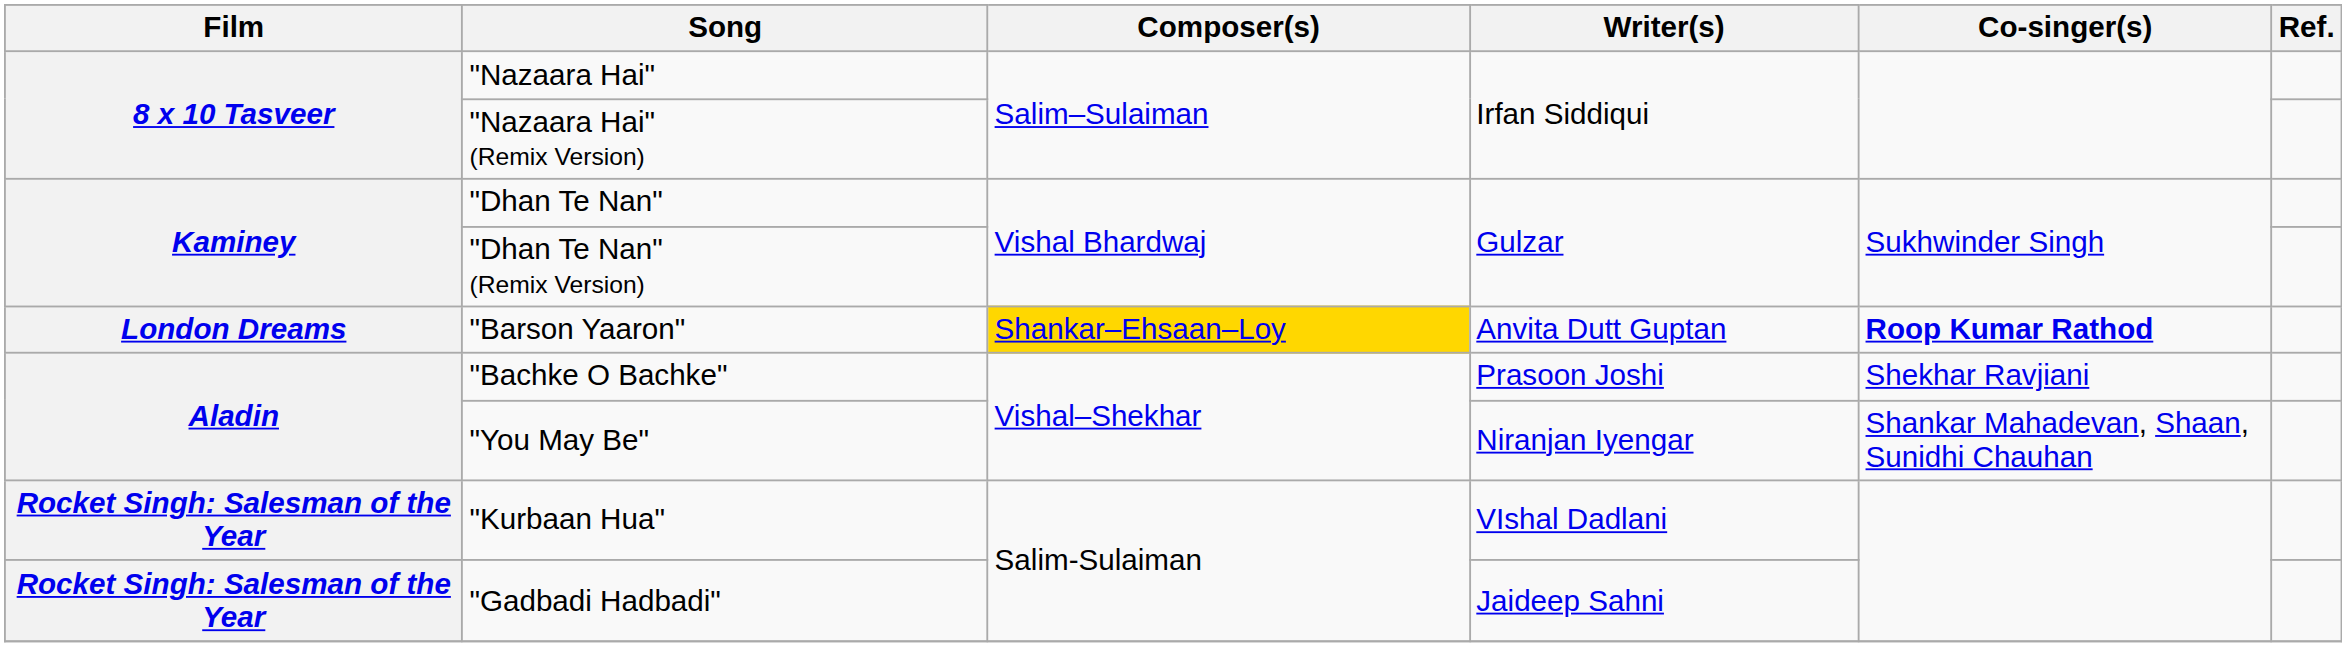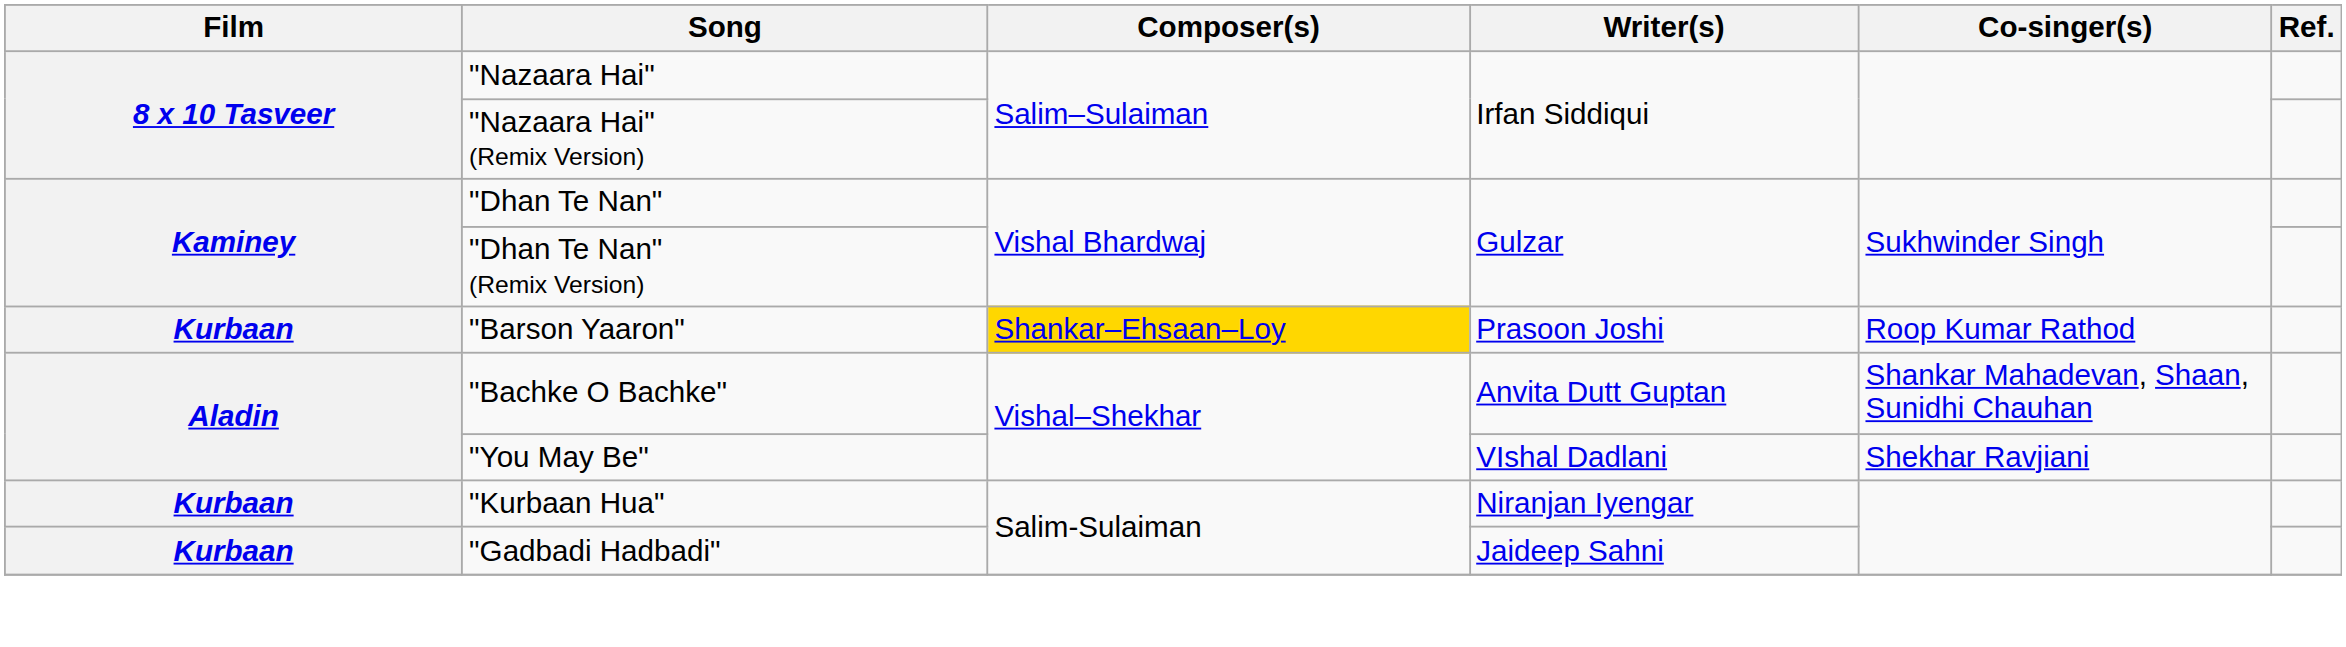"Barson Yaaron" | Film: London Dreams -> Kurbaan
"Barson Yaaron" | Writer(s): Anvita Dutt Guptan -> Prasoon Joshi
"Barson Yaaron" | Co-singer(s): bold -> normal
"Bachke O Bachke" | Writer(s): Prasoon Joshi -> Anvita Dutt Guptan
"Bachke O Bachke" | Co-singer(s): Shekhar Ravjiani -> Shankar Mahadevan, Shaan, Sunidhi Chauhan
"You May Be" | Writer(s): Niranjan Iyengar -> VIshal Dadlani
"You May Be" | Co-singer(s): Shankar Mahadevan, Shaan, Sunidhi Chauhan -> Shekhar Ravjiani
"Kurbaan Hua" | Film: Rocket Singh: Salesman of the Year -> Kurbaan
"Kurbaan Hua" | Writer(s): VIshal Dadlani -> Niranjan Iyengar
"Gadbadi Hadbadi" | Film: Rocket Singh: Salesman of the Year -> Kurbaan
